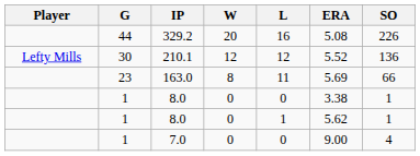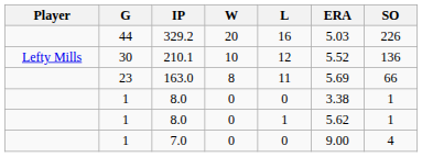329.2 | ERA: 5.08 -> 5.03
210.1 | W: 12 -> 10
